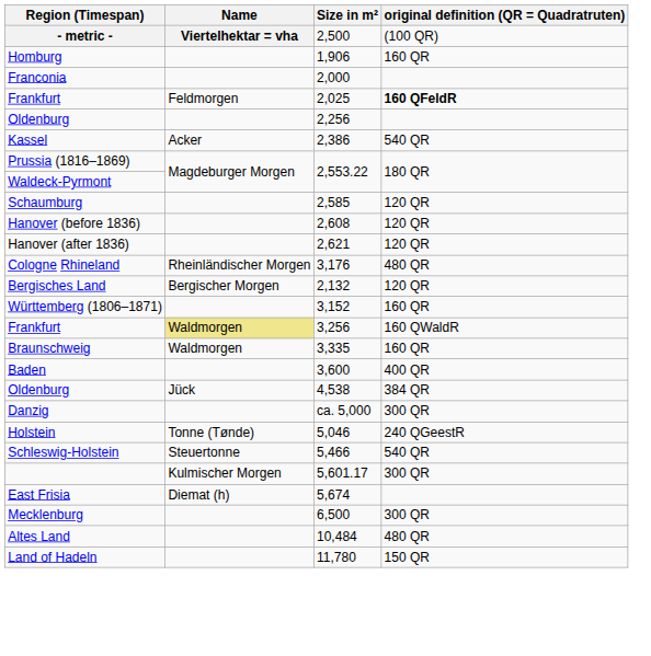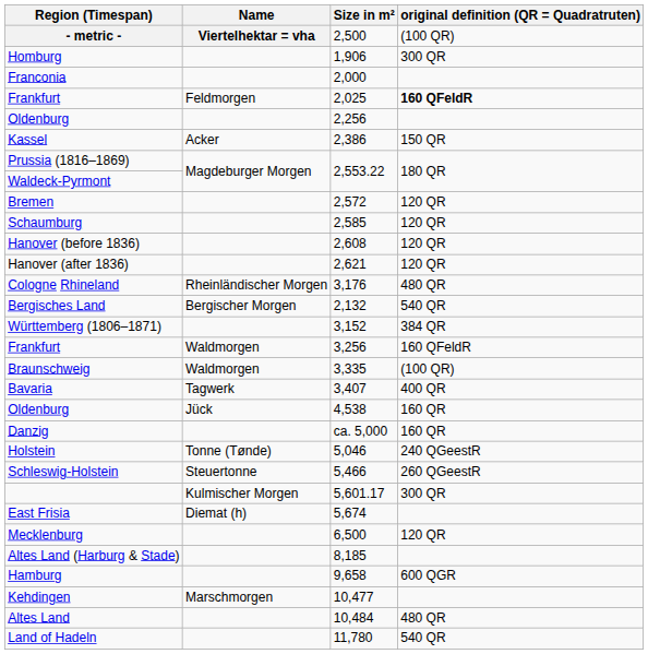Homburg | original definition (QR = Quadratruten): 160 QR -> 300 QR
Kassel | original definition (QR = Quadratruten): 540 QR -> 150 QR
+ row: Bremen | 2,572 | 120 QR
Bergisches Land | original definition (QR = Quadratruten): 120 QR -> 540 QR
Württemberg (1806–1871) | original definition (QR = Quadratruten): 160 QR -> 384 QR
Frankfurt / 3,256 | Name: khaki background -> no background
Frankfurt / 3,256 | original definition (QR = Quadratruten): 160 QWaldR -> 160 QFeldR
Braunschweig | original definition (QR = Quadratruten): 160 QR -> (100 QR)
+ row: Bavaria | Tagwerk | 3,407 | 400 QR
- row: Baden | 3,600 | 400 QR
Oldenburg / 4,538 | original definition (QR = Quadratruten): 384 QR -> 160 QR
Danzig | original definition (QR = Quadratruten): 300 QR -> 160 QR
Schleswig-Holstein | original definition (QR = Quadratruten): 540 QR -> 260 QGeestR
Mecklenburg | original definition (QR = Quadratruten): 300 QR -> 120 QR
+ row: Altes Land (Harburg & Stade) | 8,185
+ row: Hamburg | 9,658 | 600 QGR
+ row: Kehdingen | Marschmorgen | 10,477
Land of Hadeln | original definition (QR = Quadratruten): 150 QR -> 540 QR
